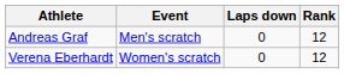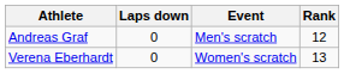columns swapped: Event <-> Laps down
Verena Eberhardt | Rank: 12 -> 13
